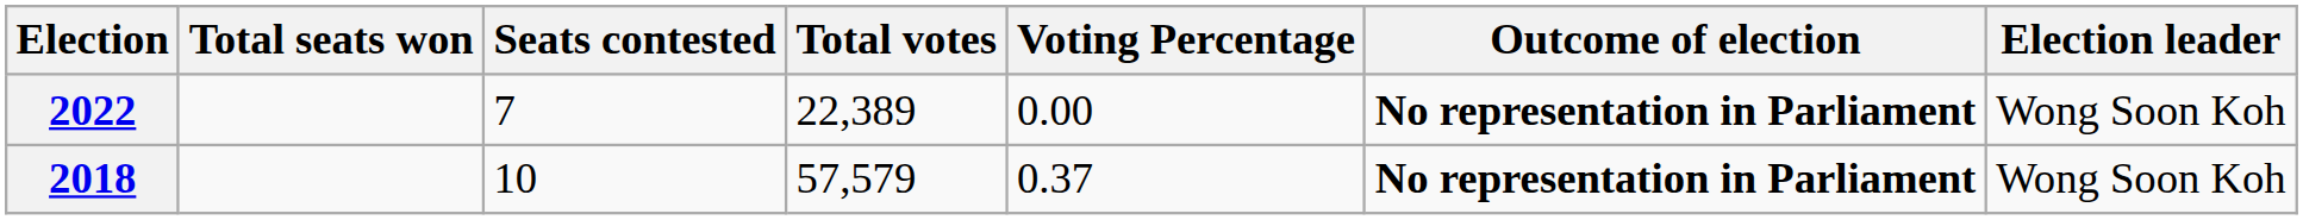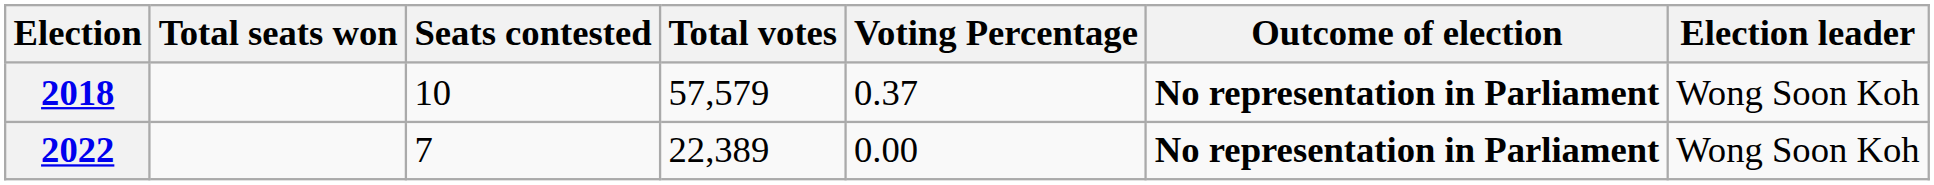rows swapped: 2018 <-> 2022
